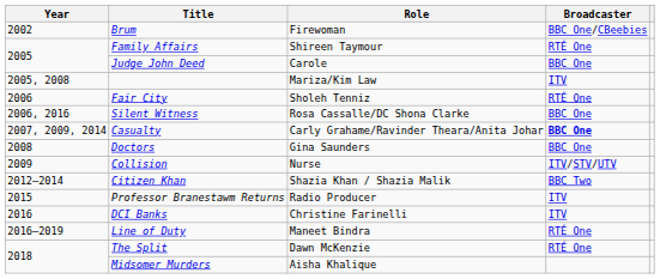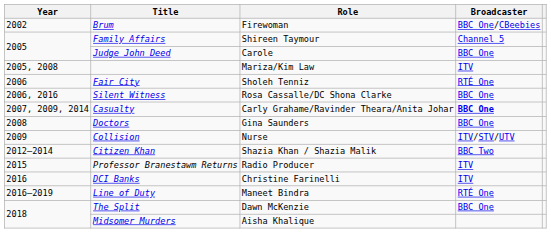Family Affairs | Broadcaster: RTÉ One -> Channel 5
The Split | Broadcaster: RTÉ One -> BBC One
